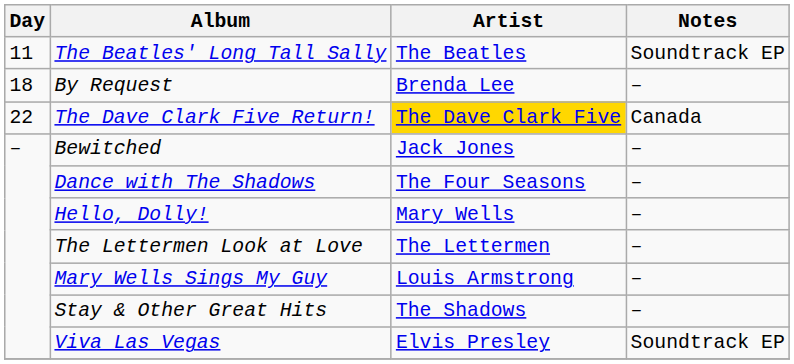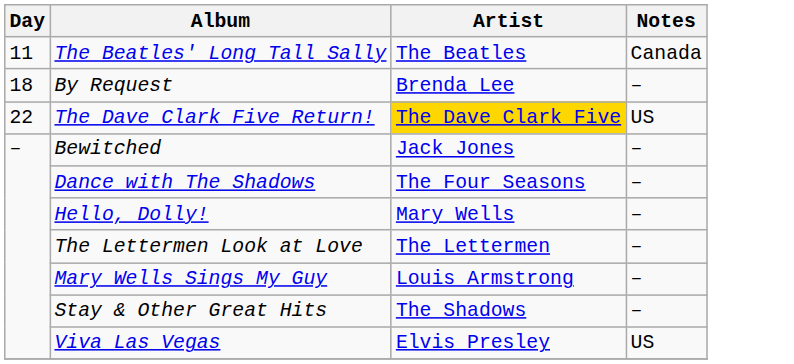The Beatles' Long Tall Sally | Notes: Soundtrack EP -> Canada
The Dave Clark Five Return! | Notes: Canada -> US
Viva Las Vegas | Notes: Soundtrack EP -> US
